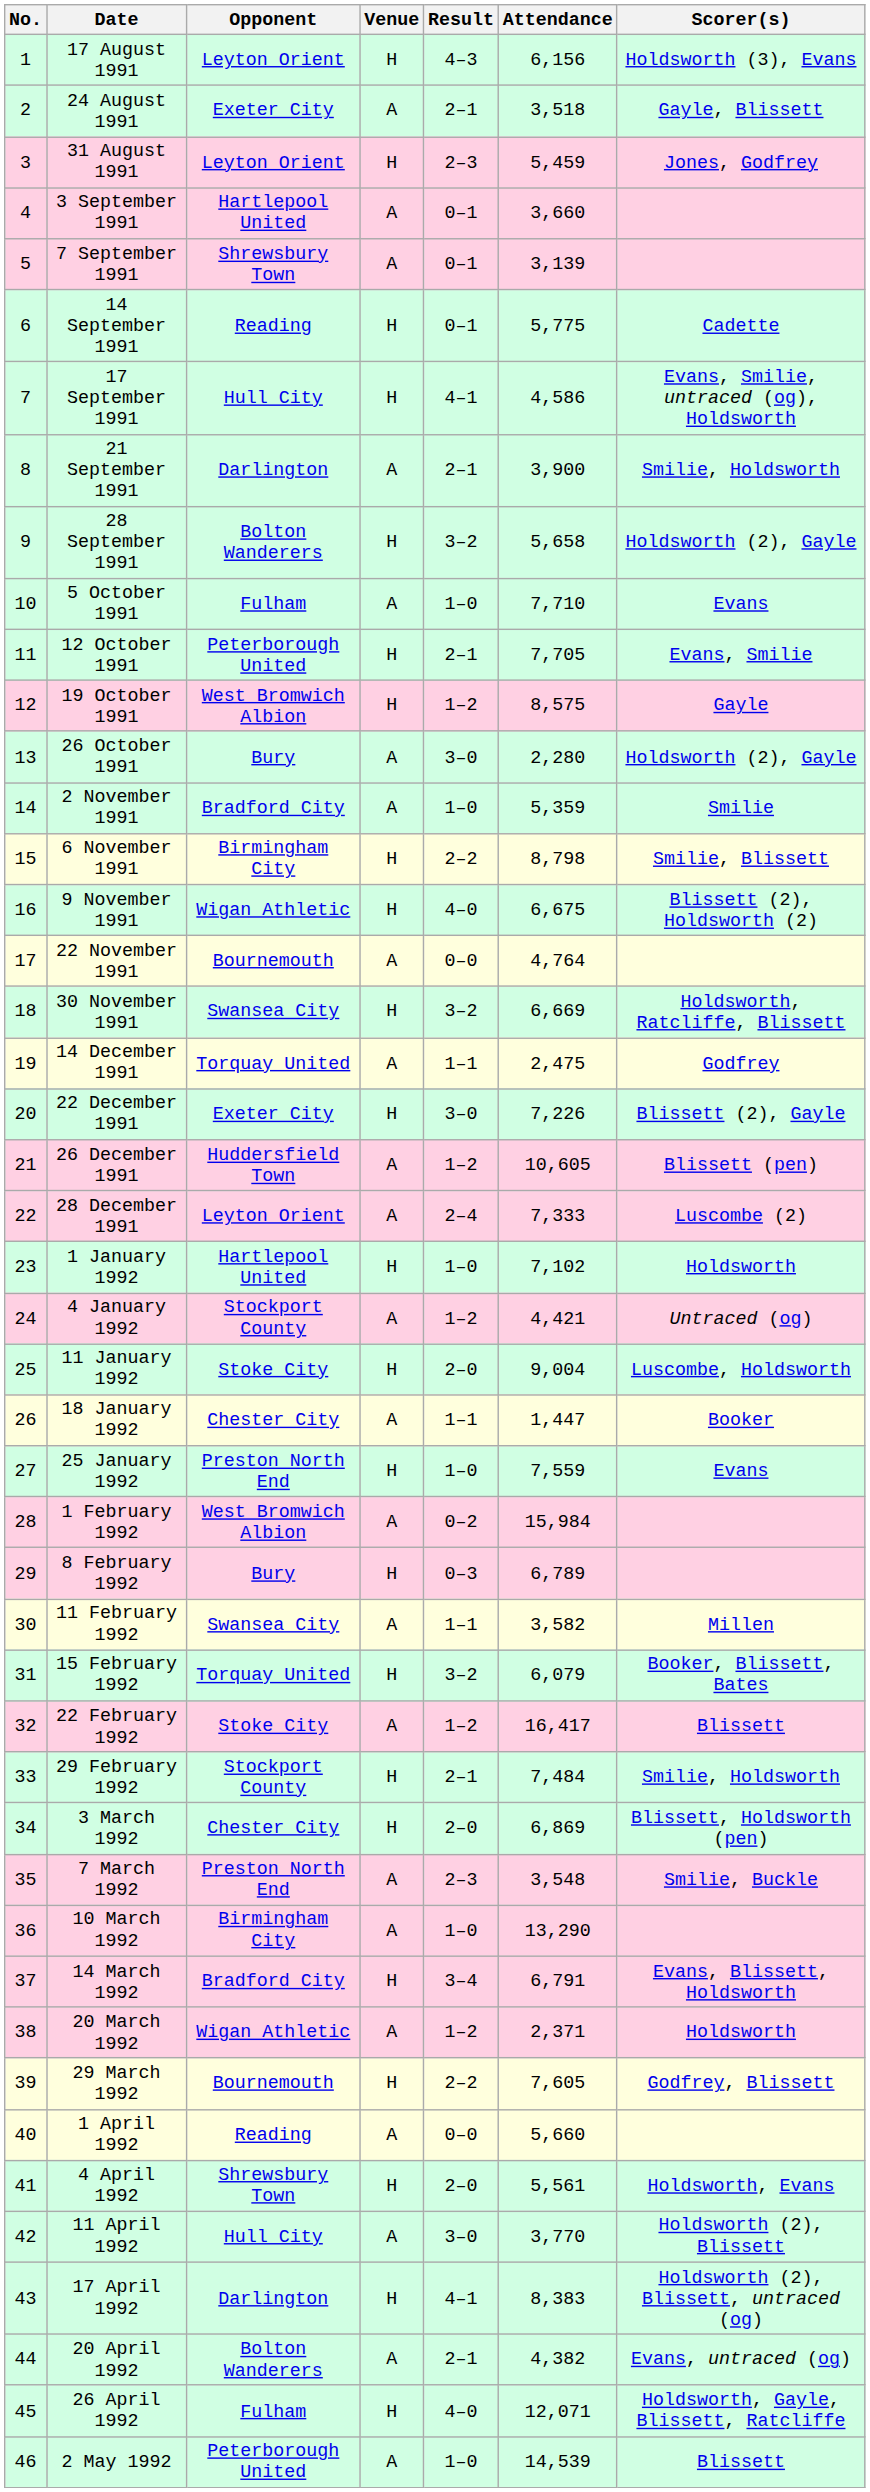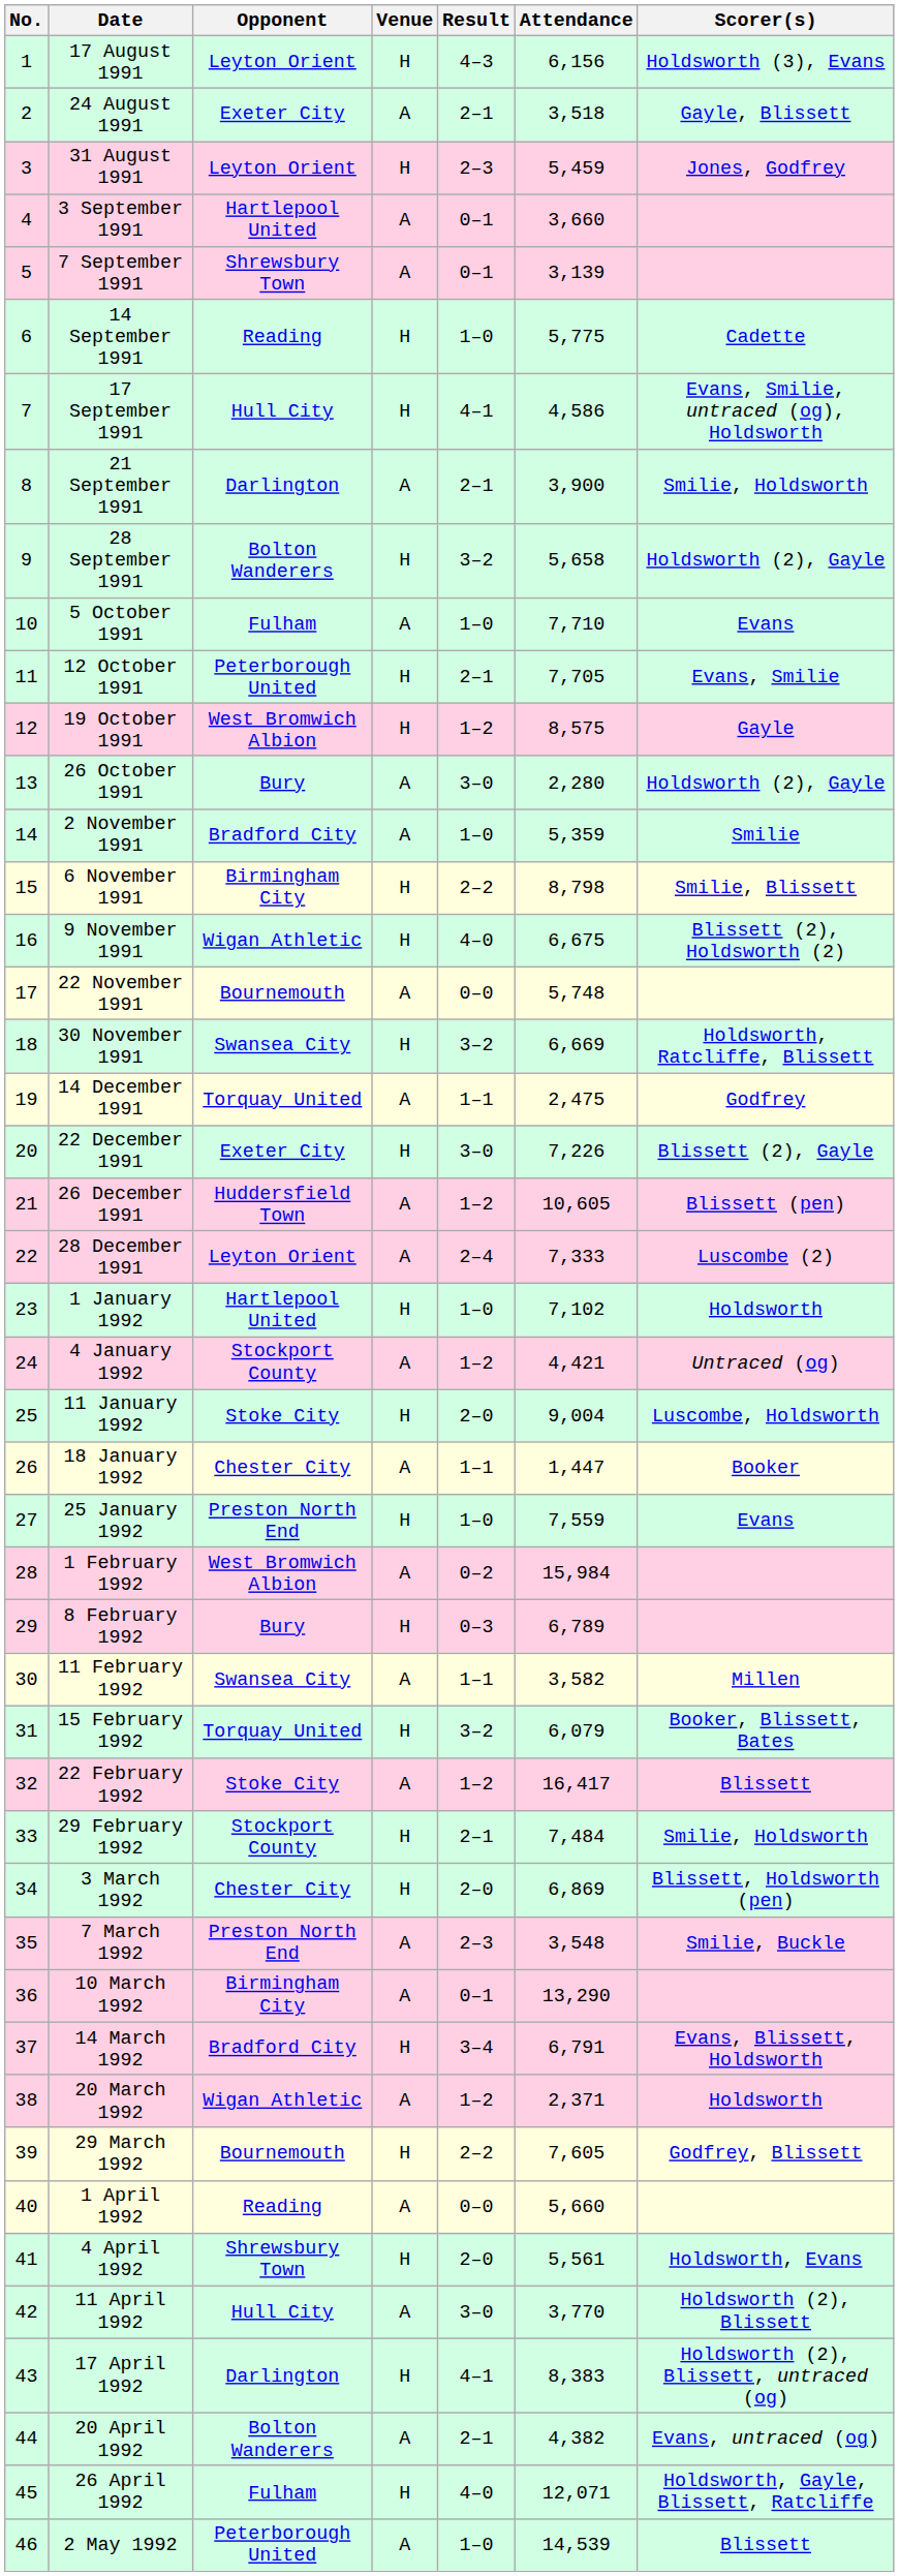14 September 1991 | Result: 0–1 -> 1–0
22 November 1991 | Attendance: 4,764 -> 5,748
10 March 1992 | Result: 1–0 -> 0–1
